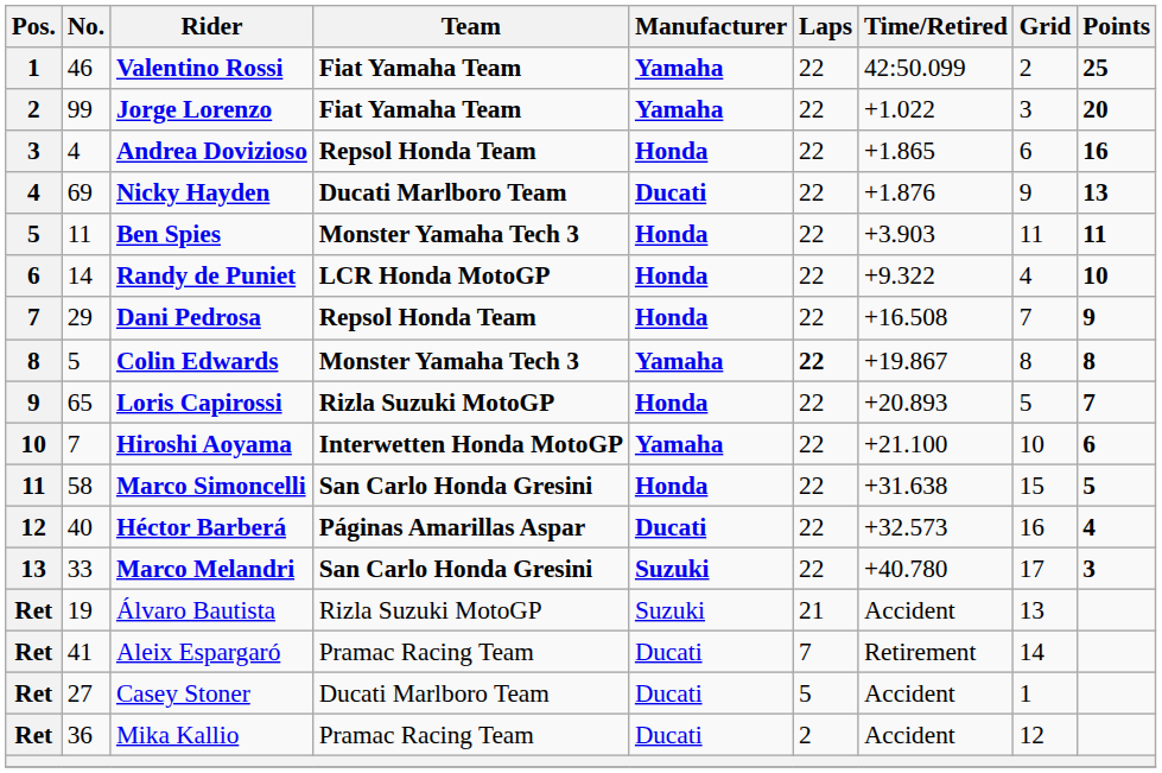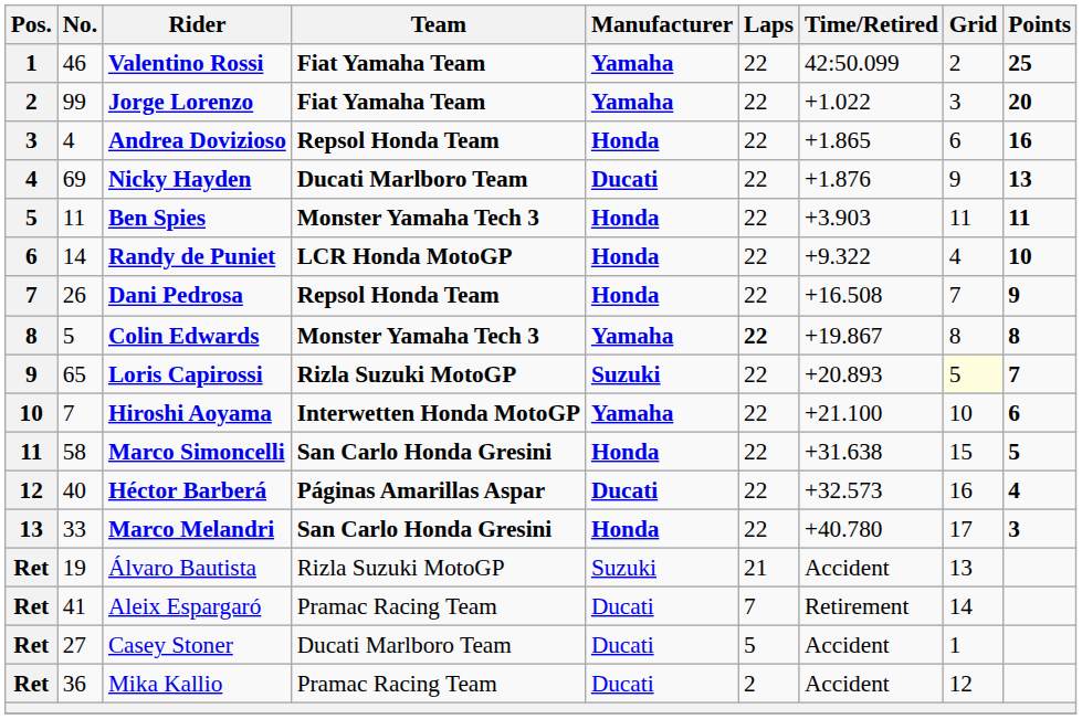Dani Pedrosa | No.: 29 -> 26
Loris Capirossi | Manufacturer: Honda -> Suzuki
Loris Capirossi | Grid: no background -> lightyellow background
Marco Melandri | Manufacturer: Suzuki -> Honda
